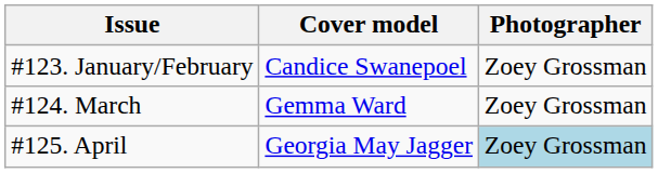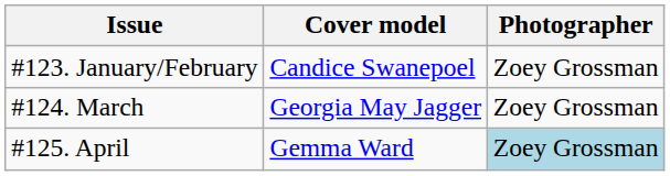#124. March | Cover model: Gemma Ward -> Georgia May Jagger
#125. April | Cover model: Georgia May Jagger -> Gemma Ward
